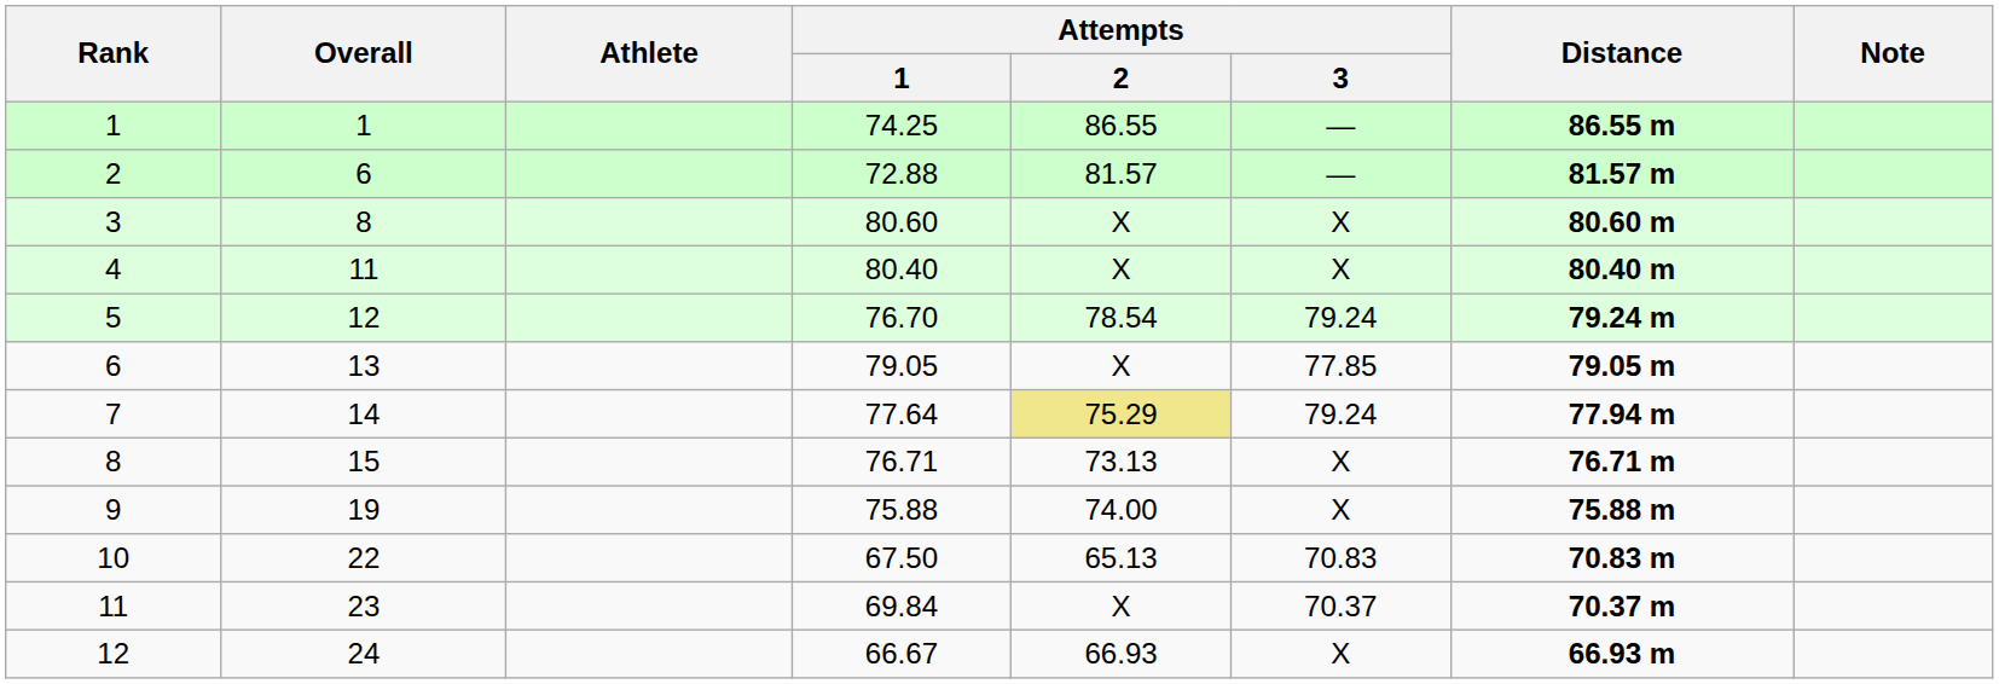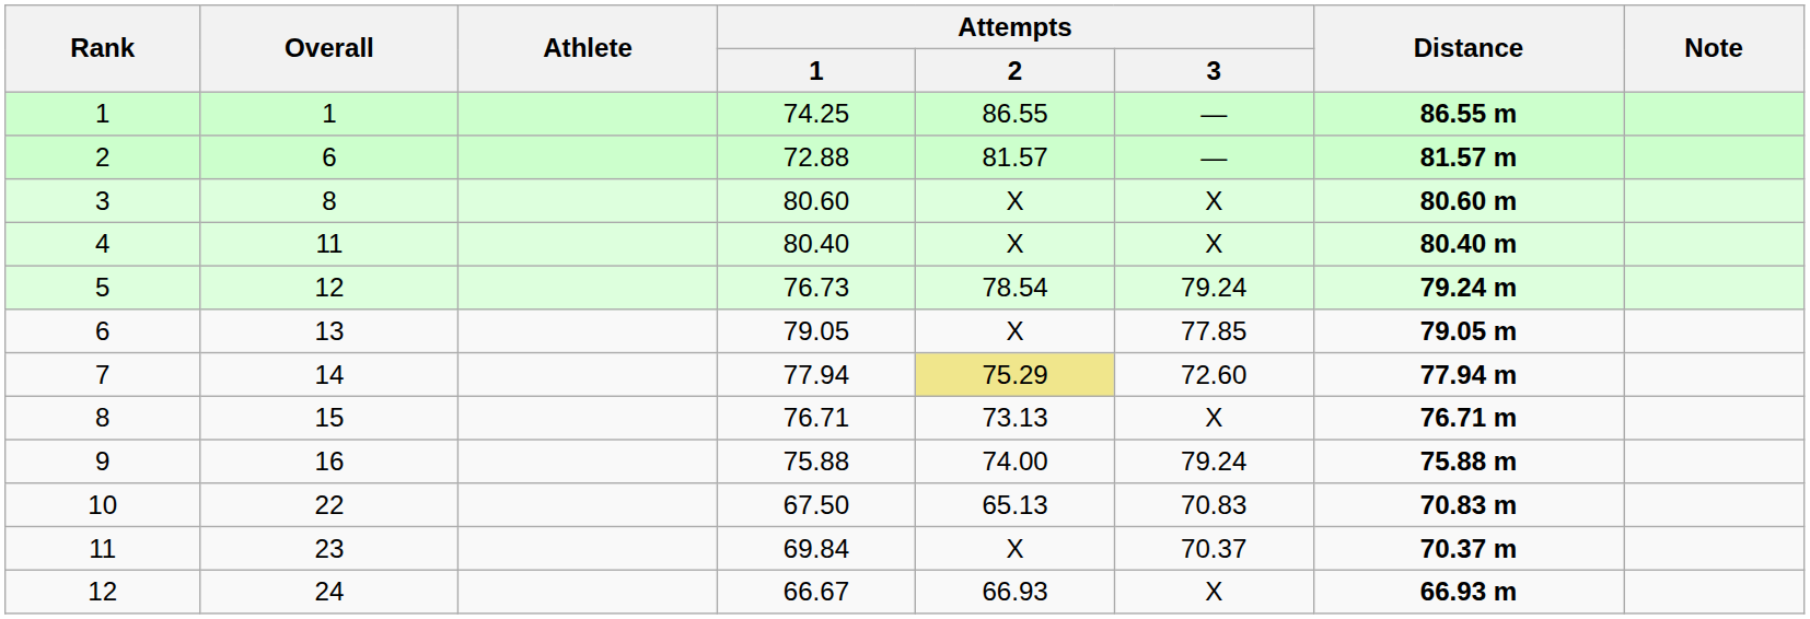5 | Attempts / 1: 76.70 -> 76.73
7 | Attempts / 1: 77.64 -> 77.94
7 | Attempts / 3: 79.24 -> 72.60
9 | Overall: 19 -> 16
9 | Attempts / 3: X -> 79.24
